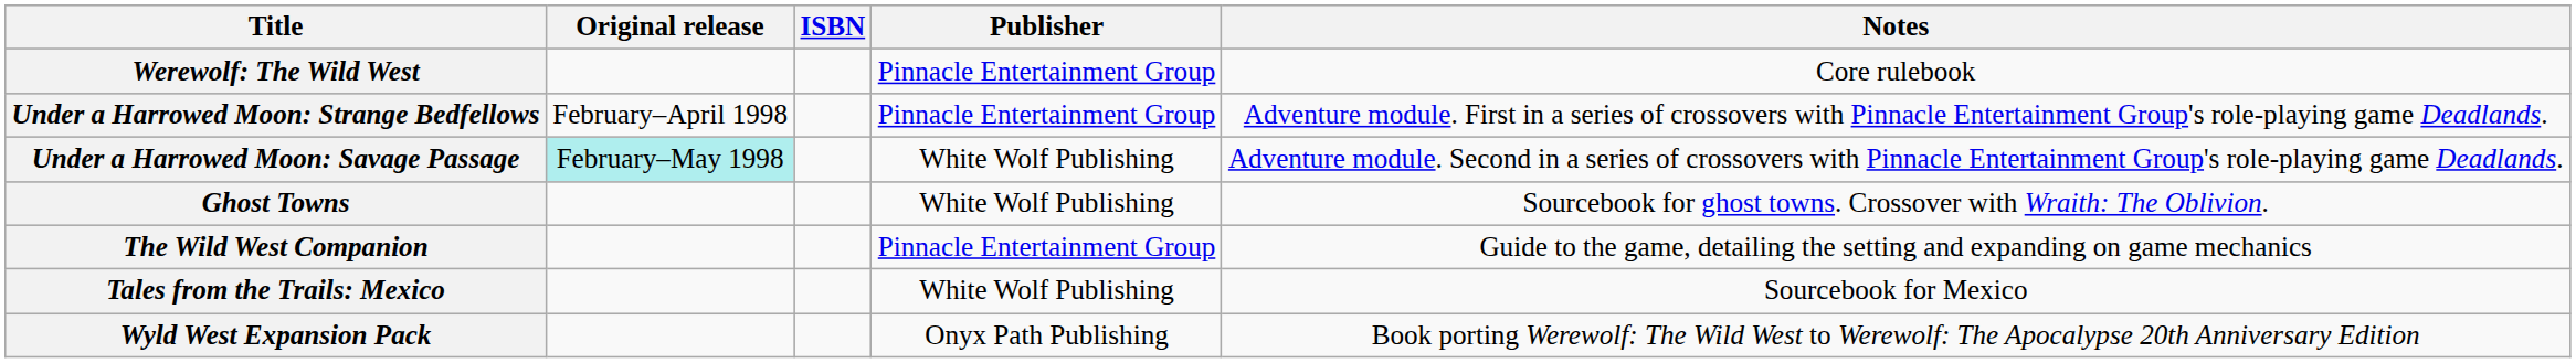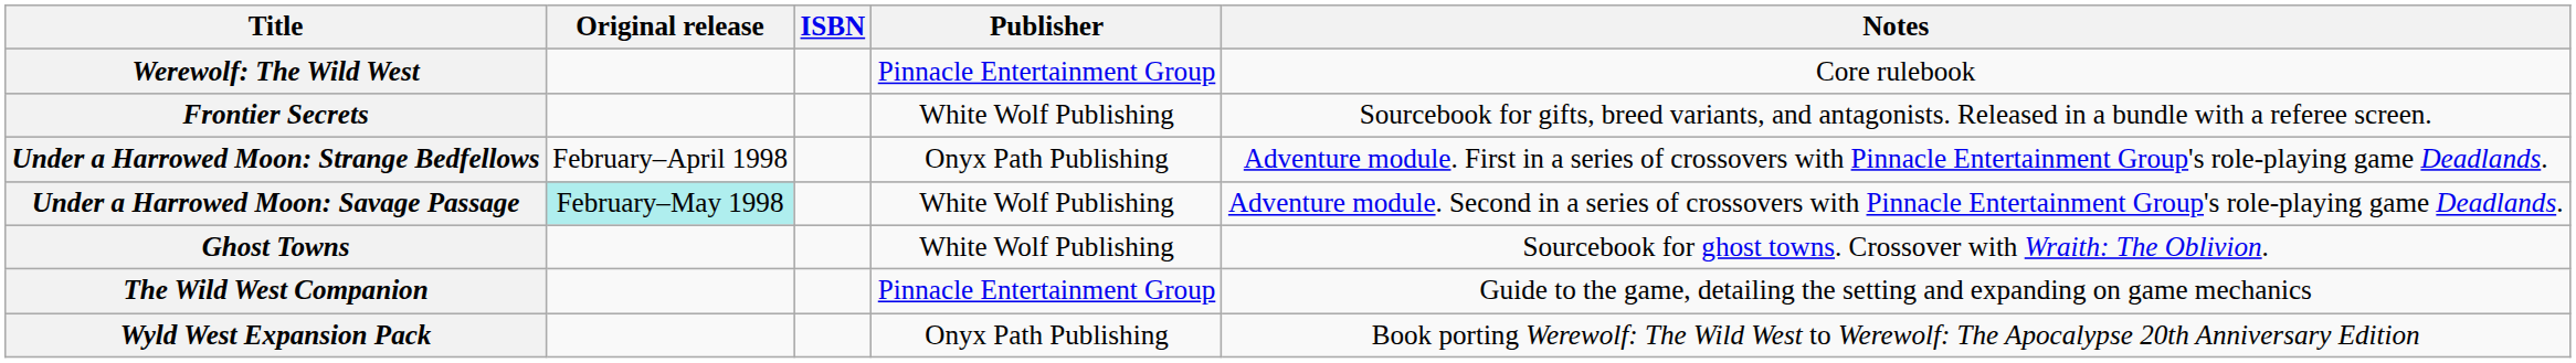+ row: Frontier Secrets | White Wolf Publishing | Sourcebook for gifts, breed variants, and antagonists. Released in a bundle with a referee screen.
Under a Harrowed Moon: Strange Bedfellows | Publisher: Pinnacle Entertainment Group -> Onyx Path Publishing
- row: Tales from the Trails: Mexico | White Wolf Publishing | Sourcebook for Mexico
